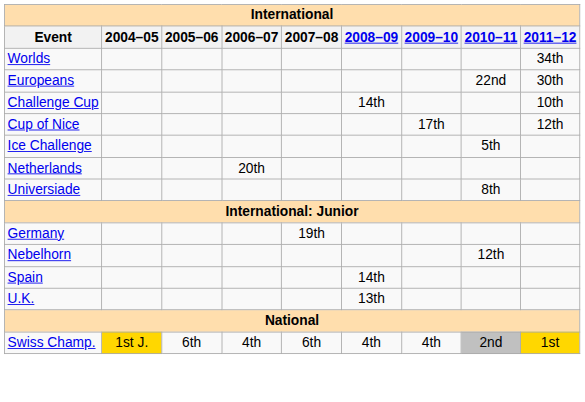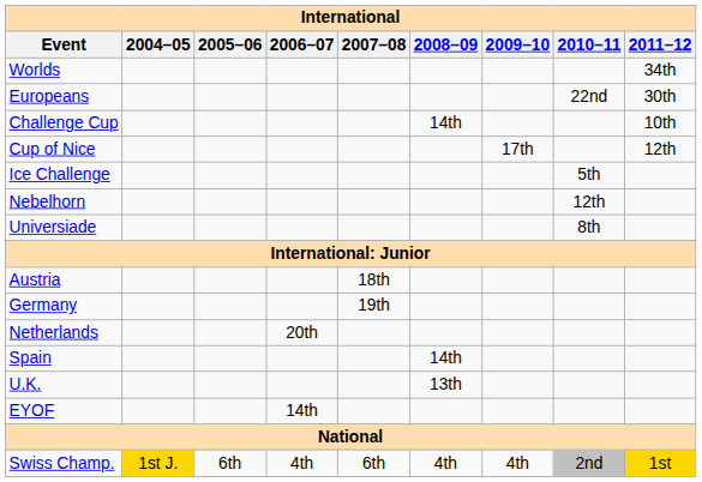rows swapped: Nebelhorn <-> Netherlands
+ row: Austria | 18th
+ row: EYOF | 14th
